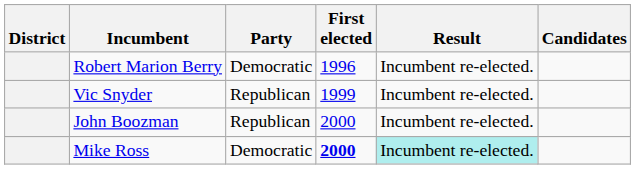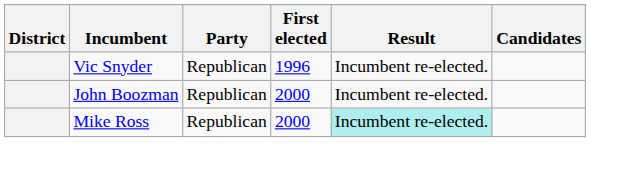- row: Robert Marion Berry | Democratic | 1996 | Incumbent re-elected.
Vic Snyder | First elected: 1999 -> 1996
Mike Ross | Party: Democratic -> Republican
Mike Ross | First elected: bold -> normal
